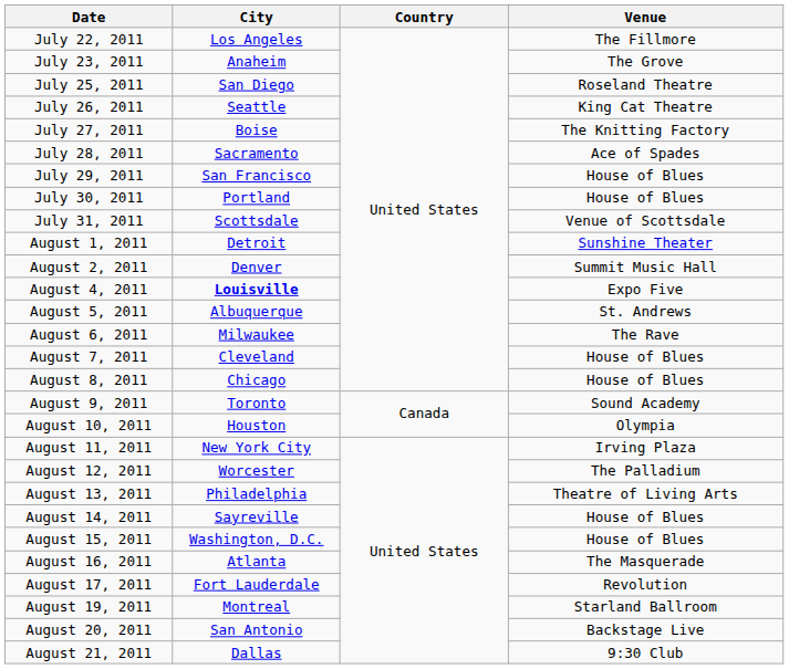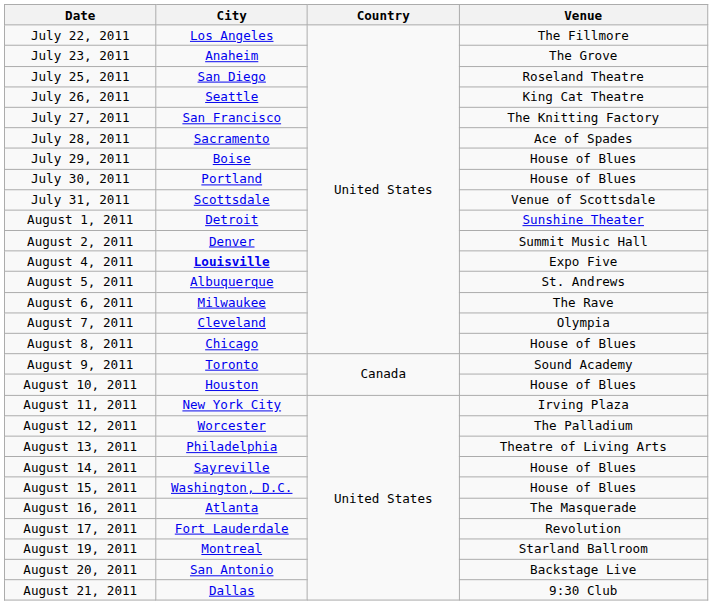July 27, 2011 | City: Boise -> San Francisco
July 29, 2011 | City: San Francisco -> Boise
August 7, 2011 | Venue: House of Blues -> Olympia
August 10, 2011 | Venue: Olympia -> House of Blues
